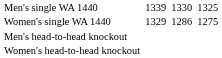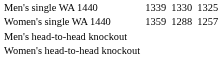Women's single WA 1440 | column 3: 1329 -> 1359
Women's single WA 1440 | column 5: 1286 -> 1288
Women's single WA 1440 | column 7: 1275 -> 1257
